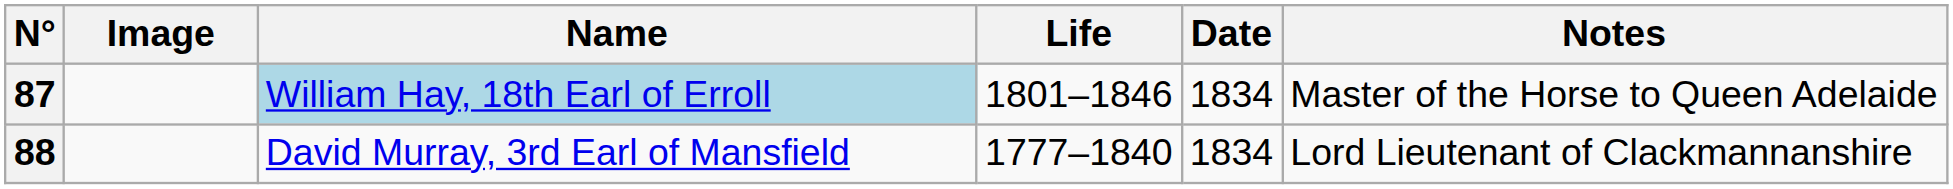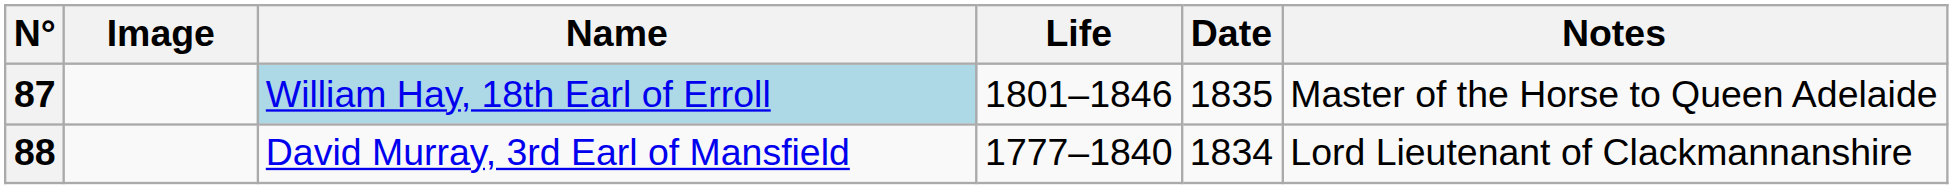87 | Date: 1834 -> 1835
